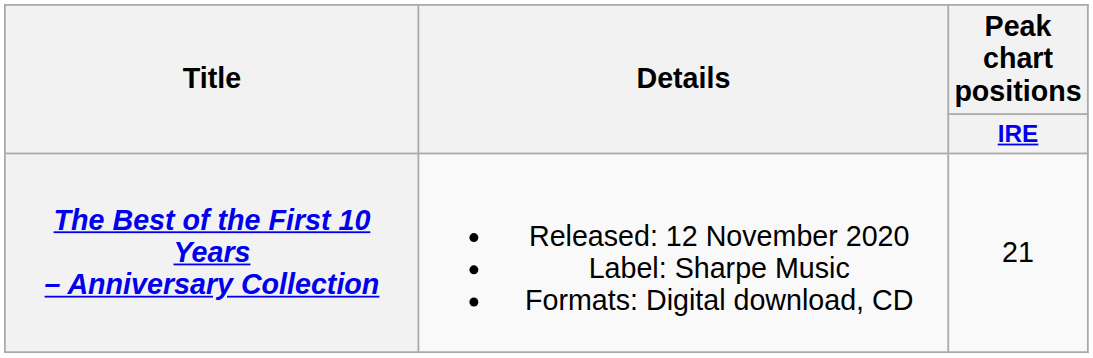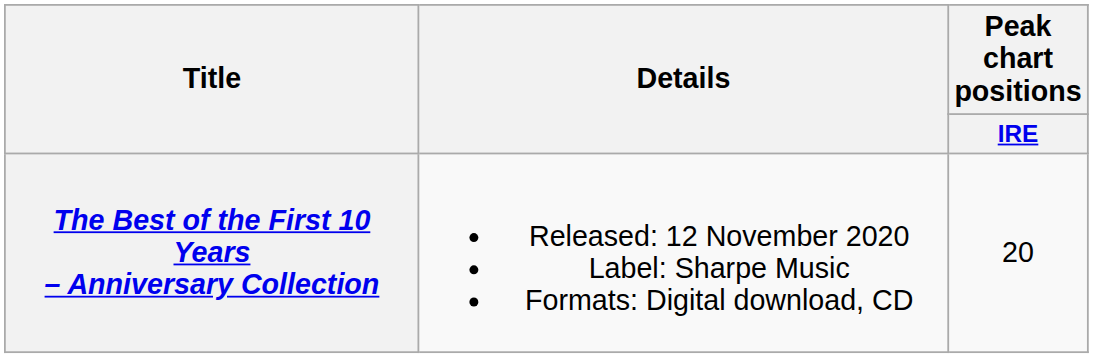The Best of the First 10 Years – Anniversary Collection | Peak chart positions / IRE: 21 -> 20
